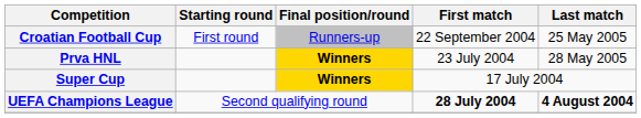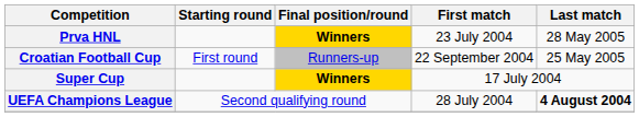rows swapped: Prva HNL <-> Croatian Football Cup
UEFA Champions League | First match: bold -> normal
